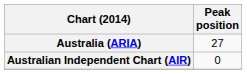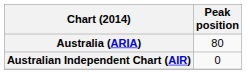Australia (ARIA) | Peak position: 27 -> 80
